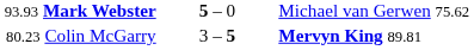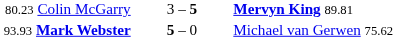rows swapped: 93.93 Mark Webster <-> 80.23 Colin McGarry
